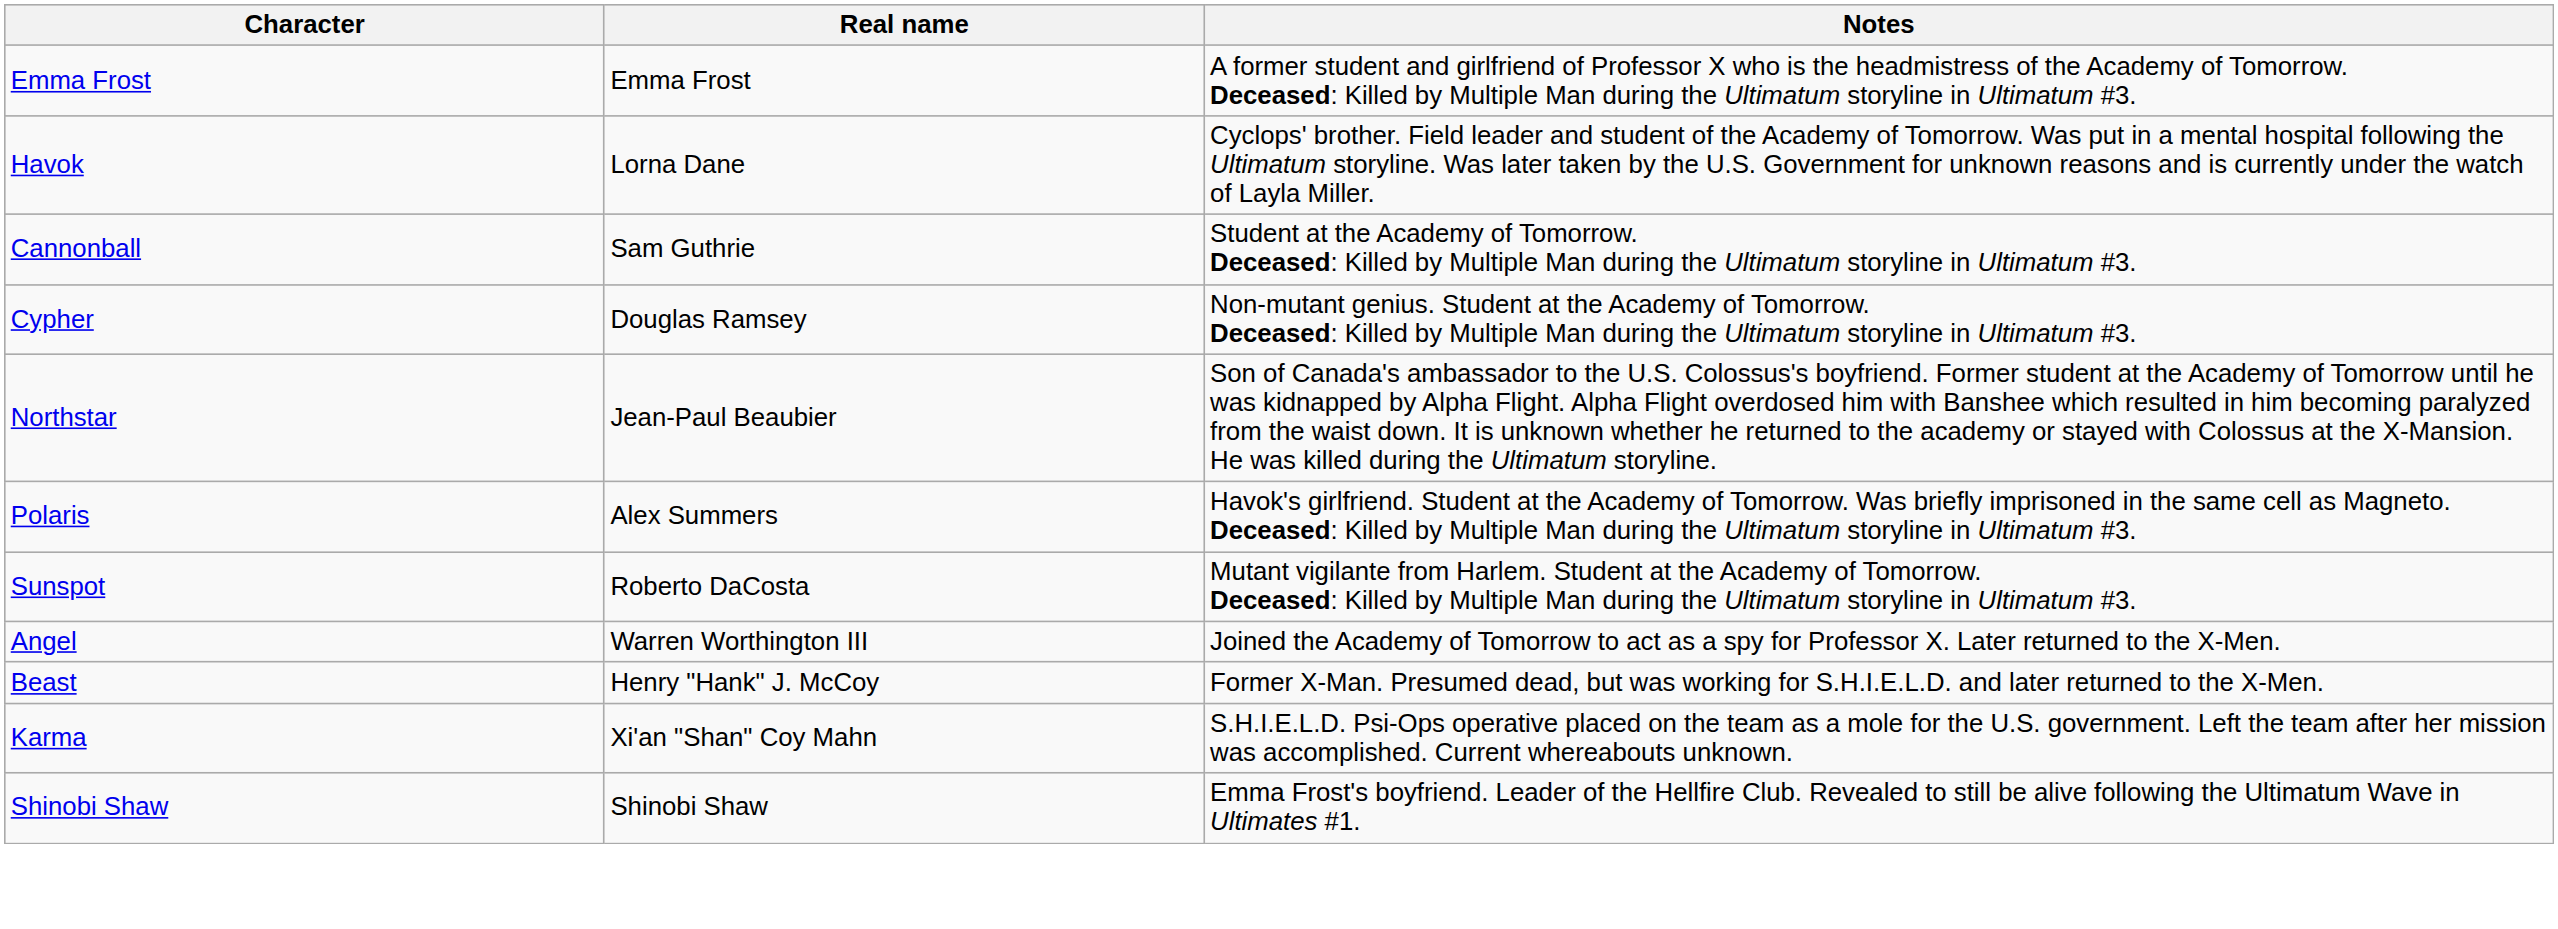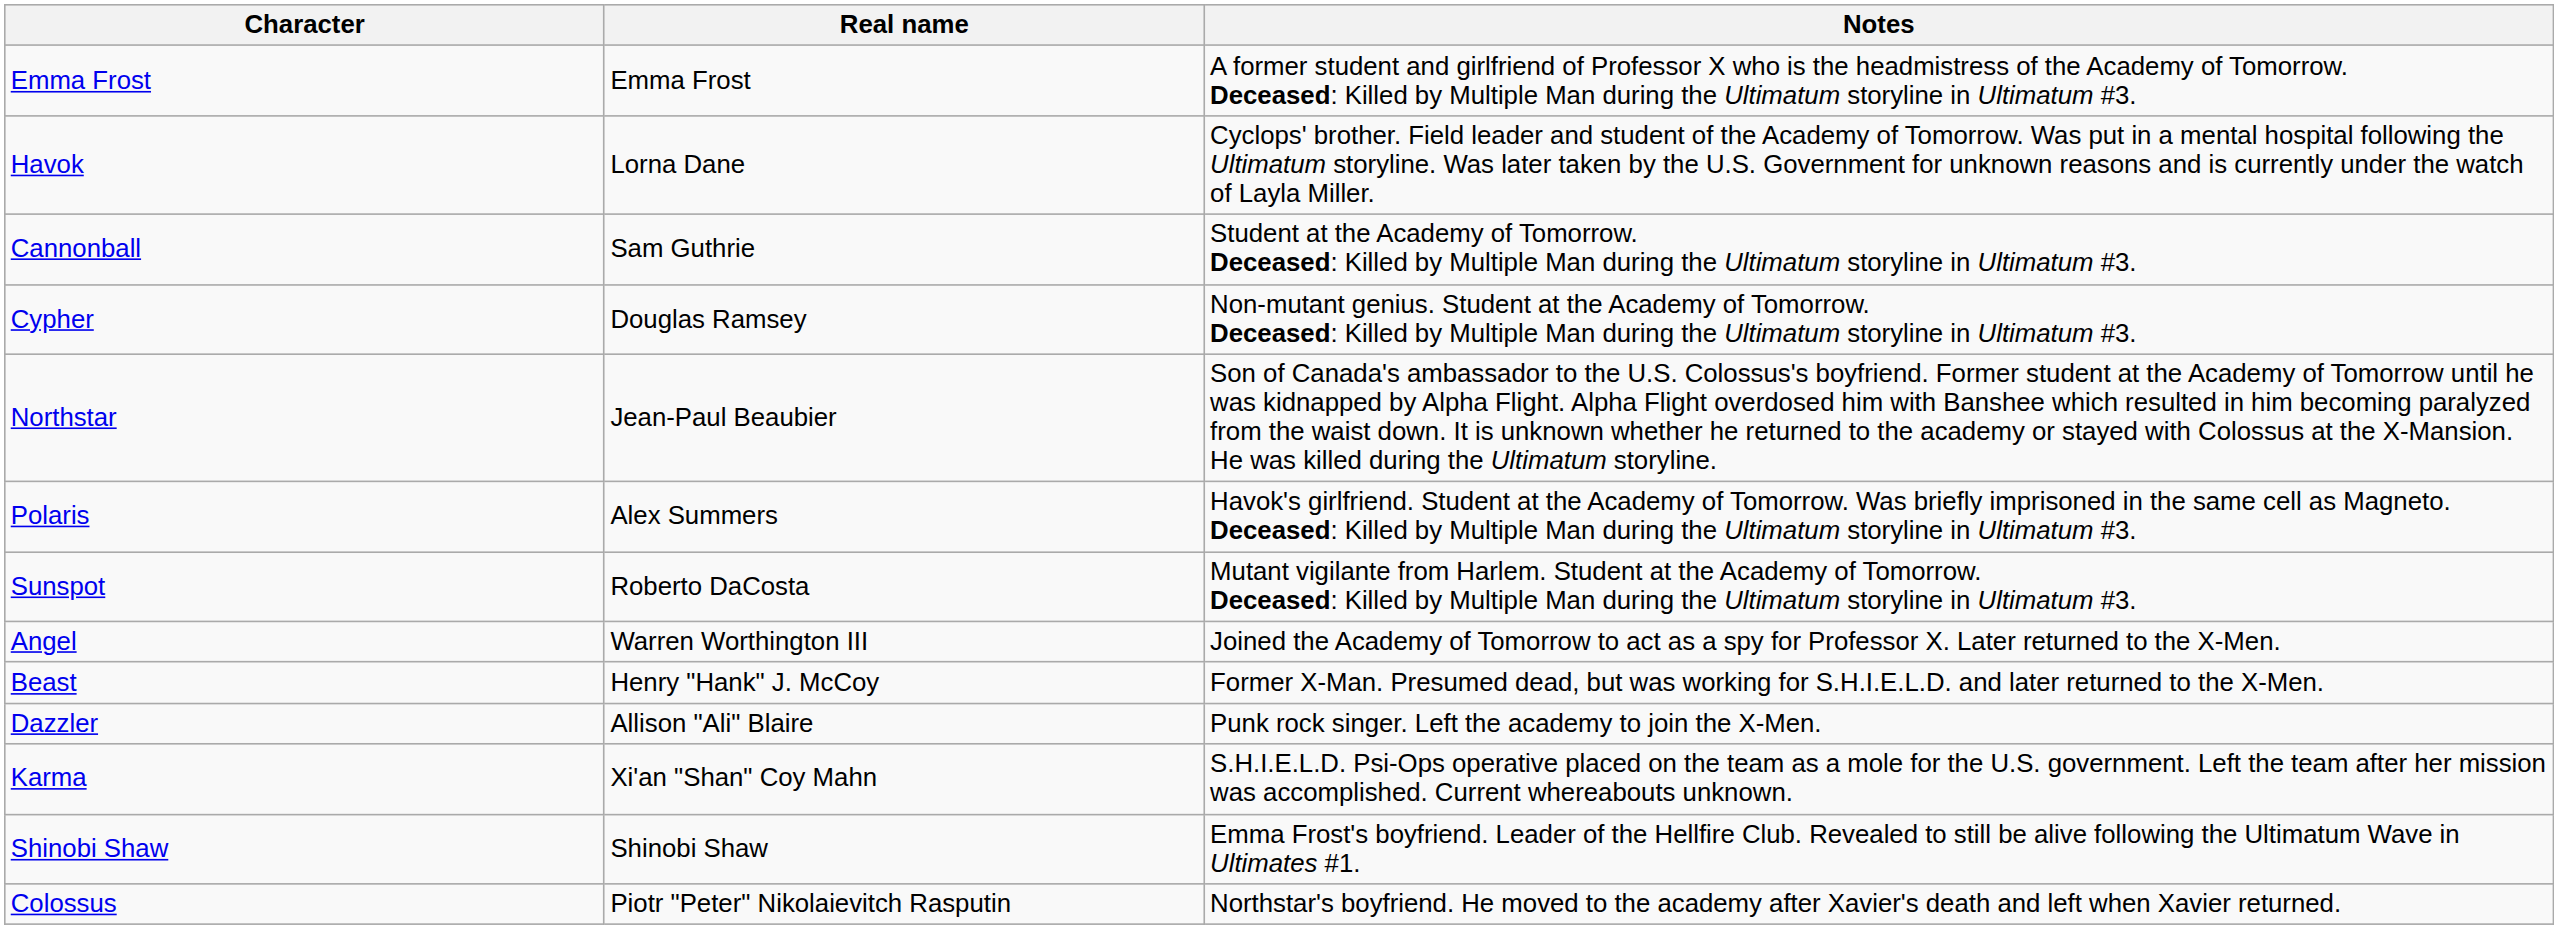+ row: Dazzler | Allison "Ali" Blaire | Punk rock singer. Left the academy to join the X-Men.
+ row: Colossus | Piotr "Peter" Nikolaievitch Rasputin | Northstar's boyfriend. He moved to the academy after Xavier's death and left when Xavier returned.
